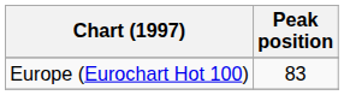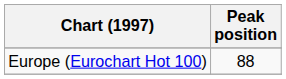Europe (Eurochart Hot 100) | Peak position: 83 -> 88
